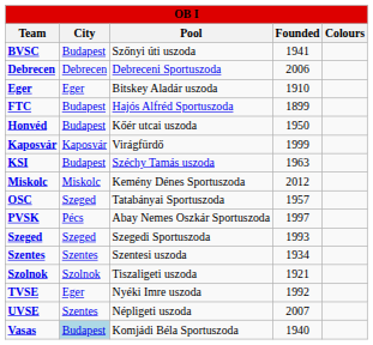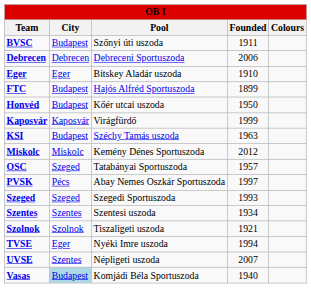BVSC | Founded: 1941 -> 1911
TVSE | Founded: 1992 -> 1994
